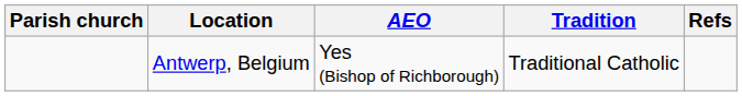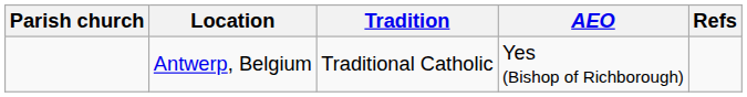columns swapped: Tradition <-> AEO
